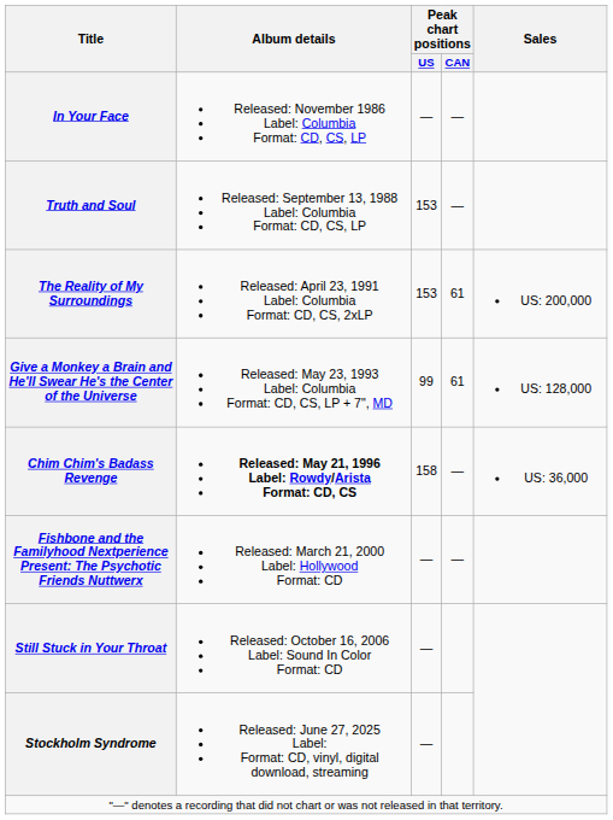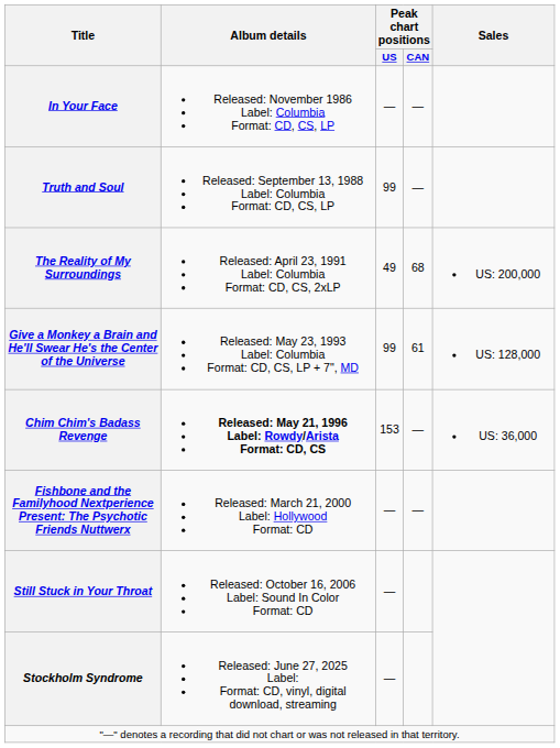Truth and Soul | Peak chart positions / US: 153 -> 99
The Reality of My Surroundings | Peak chart positions / US: 153 -> 49
The Reality of My Surroundings | Peak chart positions / CAN: 61 -> 68
Chim Chim's Badass Revenge | Peak chart positions / US: 158 -> 153
